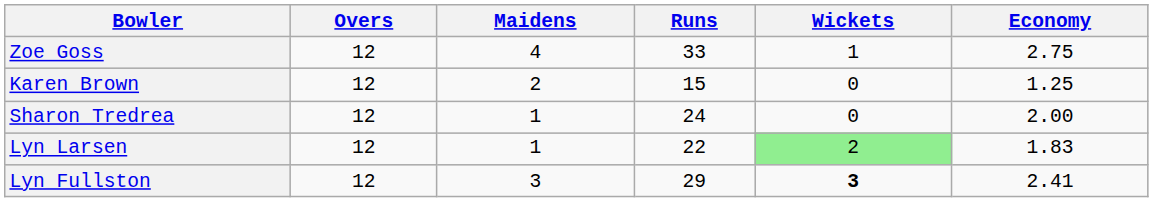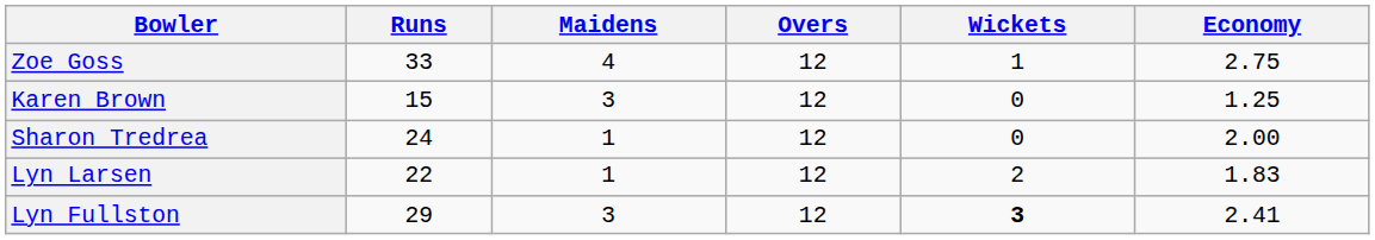columns swapped: Overs <-> Runs
Karen Brown | Maidens: 2 -> 3
Lyn Larsen | Wickets: lightgreen background -> no background
